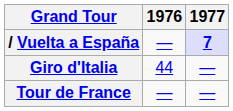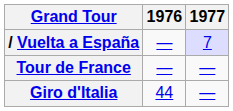/ Vuelta a España | 1977: bold -> normal
rows swapped: Giro d'Italia <-> Tour de France
